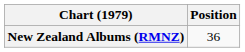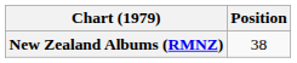New Zealand Albums (RMNZ) | Position: 36 -> 38
